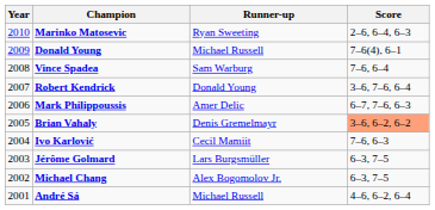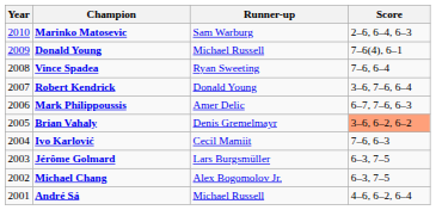Marinko Matosevic | Runner-up: Ryan Sweeting -> Sam Warburg
Vince Spadea | Runner-up: Sam Warburg -> Ryan Sweeting
